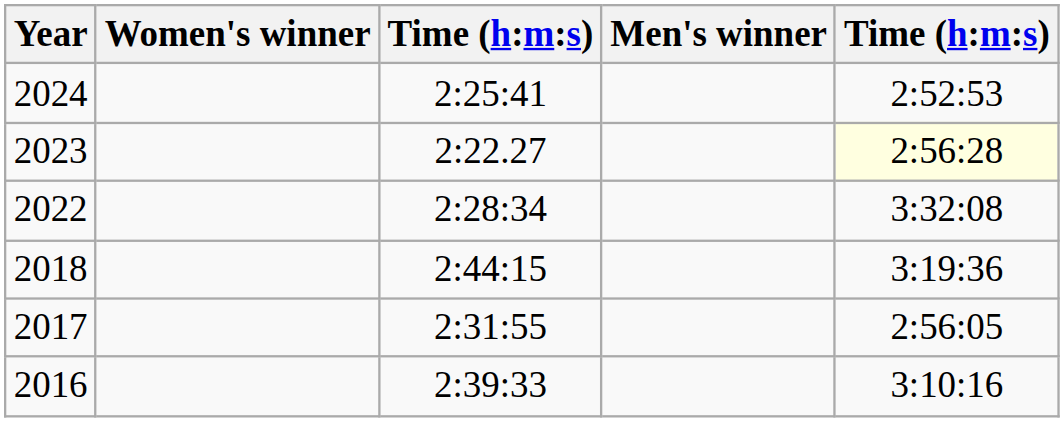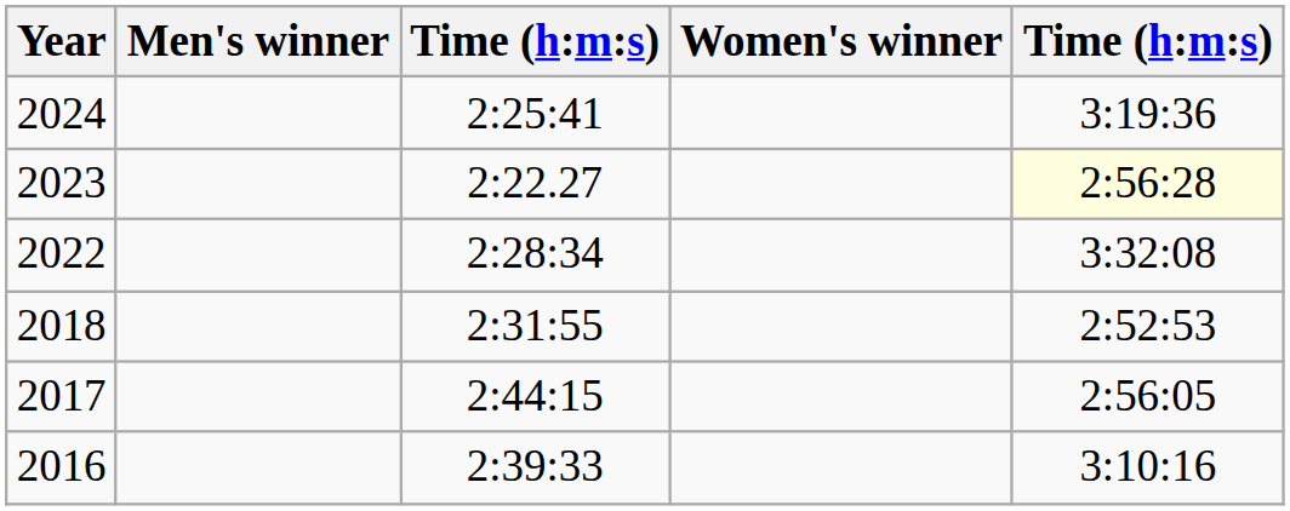columns swapped: Men's winner <-> Women's winner
2024 | column 5: 2:52:53 -> 3:19:36
2018 | column 3: 2:44:15 -> 2:31:55
2018 | column 5: 3:19:36 -> 2:52:53
2017 | column 3: 2:31:55 -> 2:44:15
